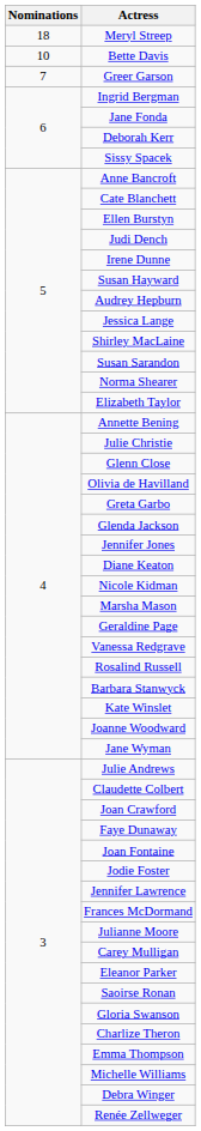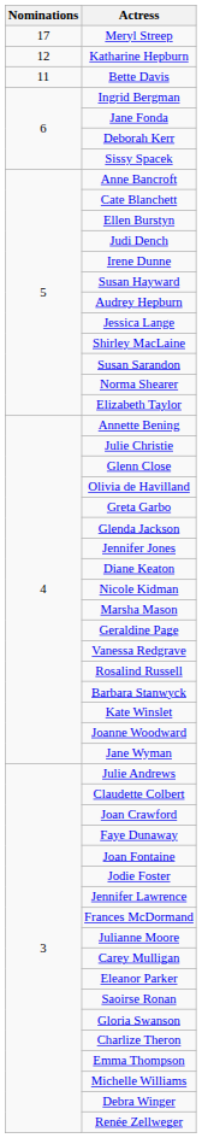Meryl Streep | Nominations: 18 -> 17
+ row: 12 | Katharine Hepburn
Bette Davis | Nominations: 10 -> 11
- row: 7 | Greer Garson
